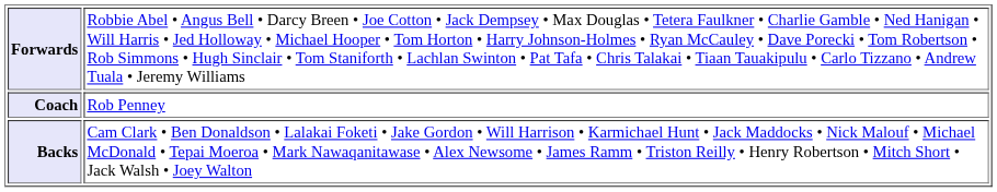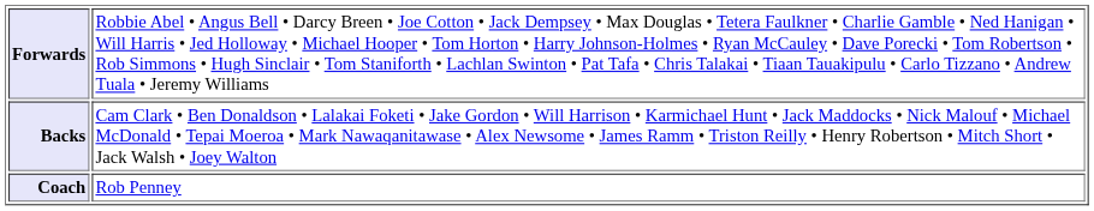rows swapped: Backs <-> Coach
